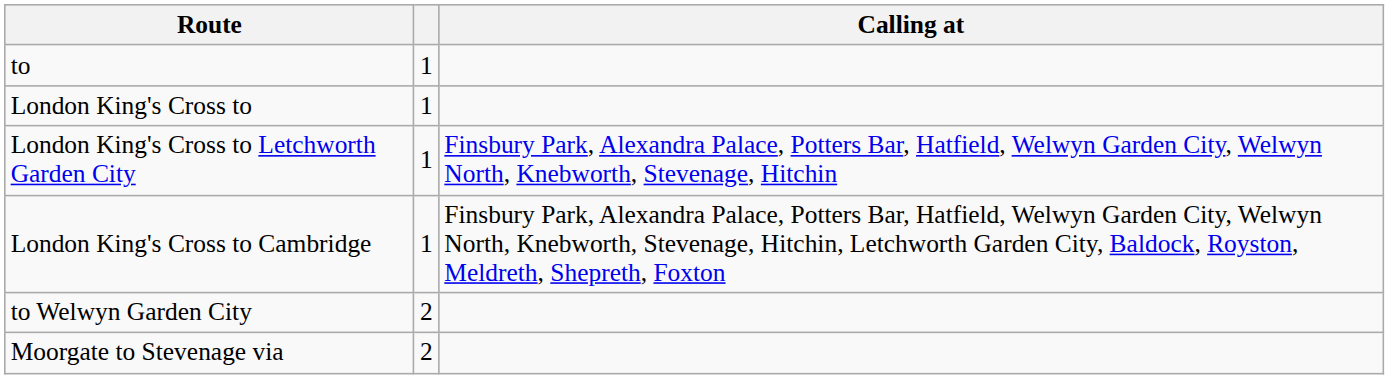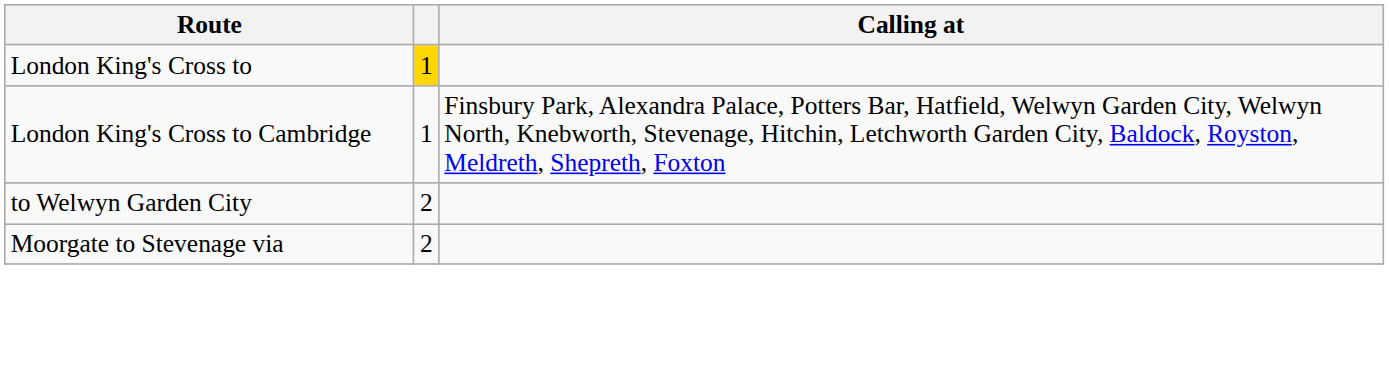- row: to | 1
London King's Cross to | column 2: no background -> gold background
- row: London King's Cross to Letchworth Garden City | 1 | Finsbury Park, Alexandra Palace, Potters Bar, Hatfield, Welwyn Garden City, Welwyn North, Knebworth, Stevenage, Hitchin
